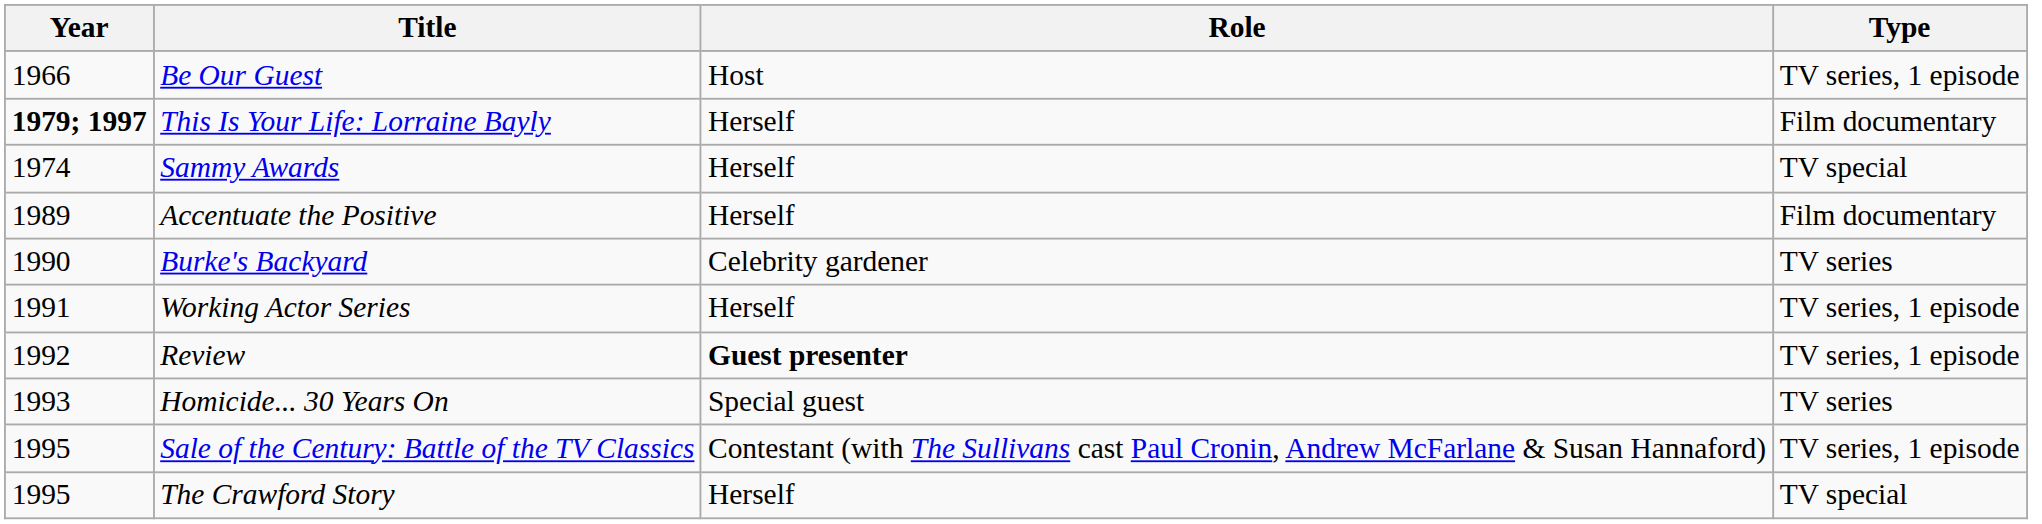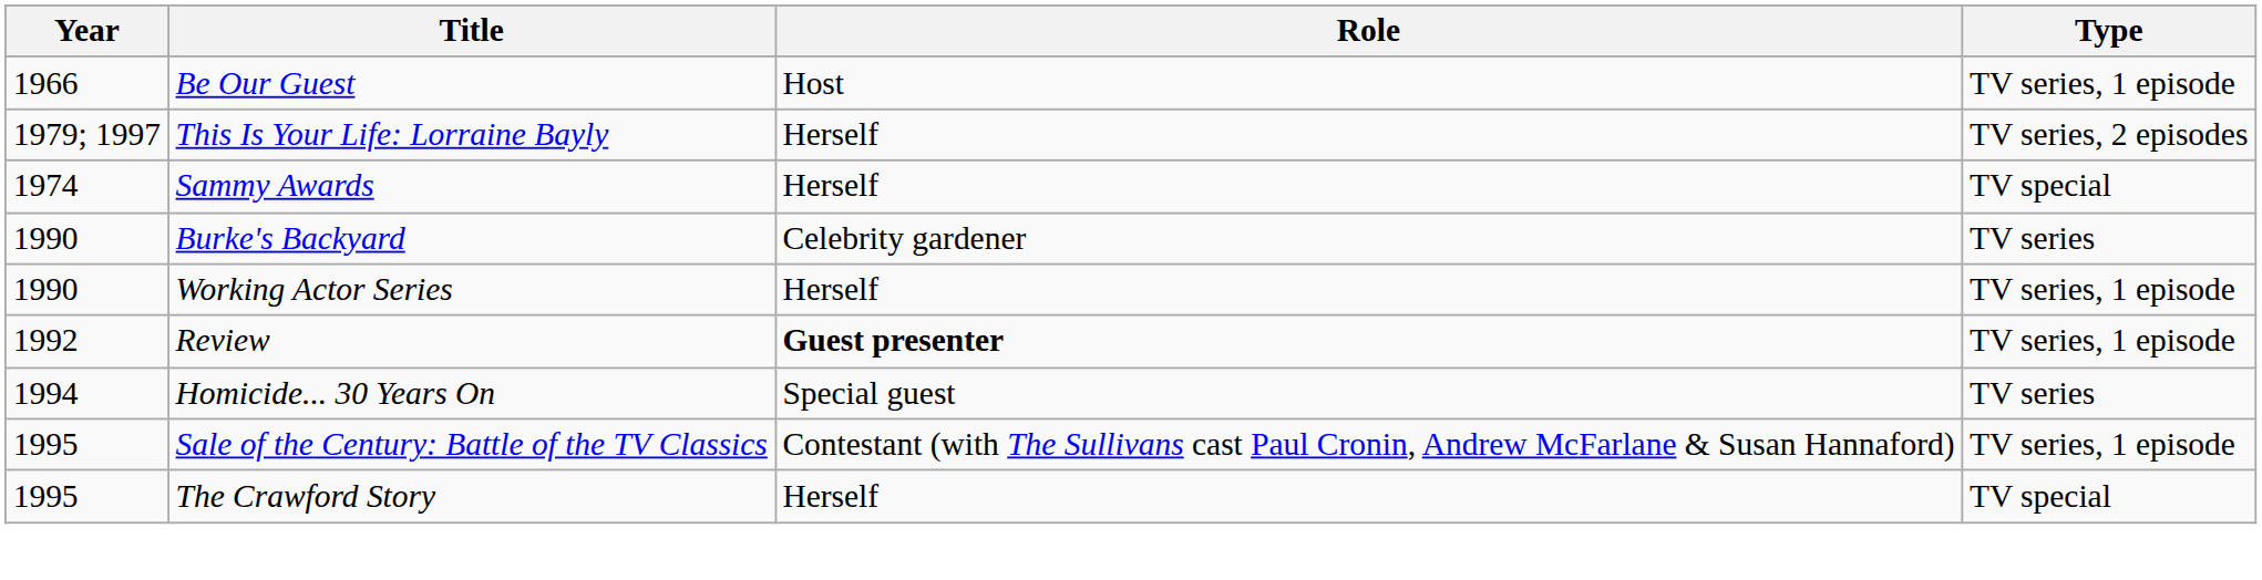This Is Your Life: Lorraine Bayly | Year: bold -> normal
This Is Your Life: Lorraine Bayly | Type: Film documentary -> TV series, 2 episodes
- row: 1989 | Accentuate the Positive | Herself | Film documentary
Working Actor Series | Year: 1991 -> 1990
Homicide... 30 Years On | Year: 1993 -> 1994
